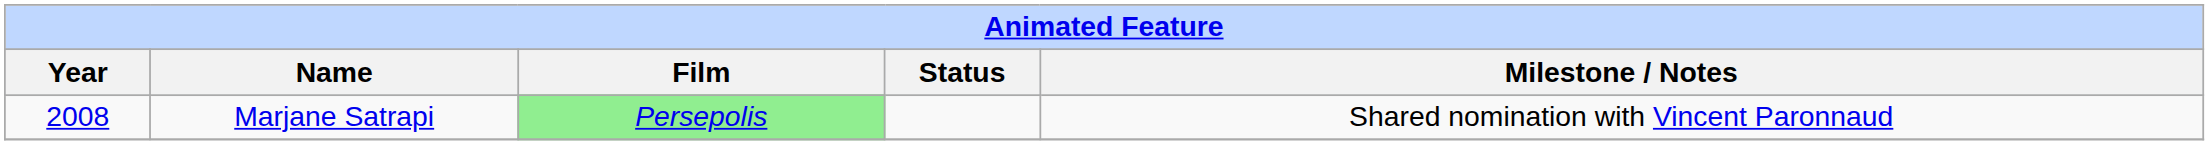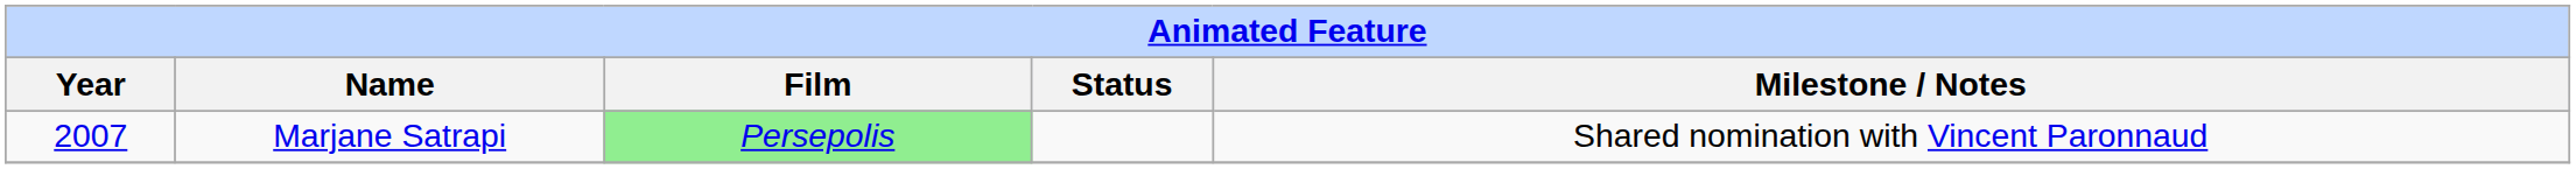Marjane Satrapi | Year: 2008 -> 2007
